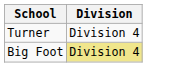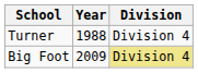+ column: Year | 1988 | 2009
